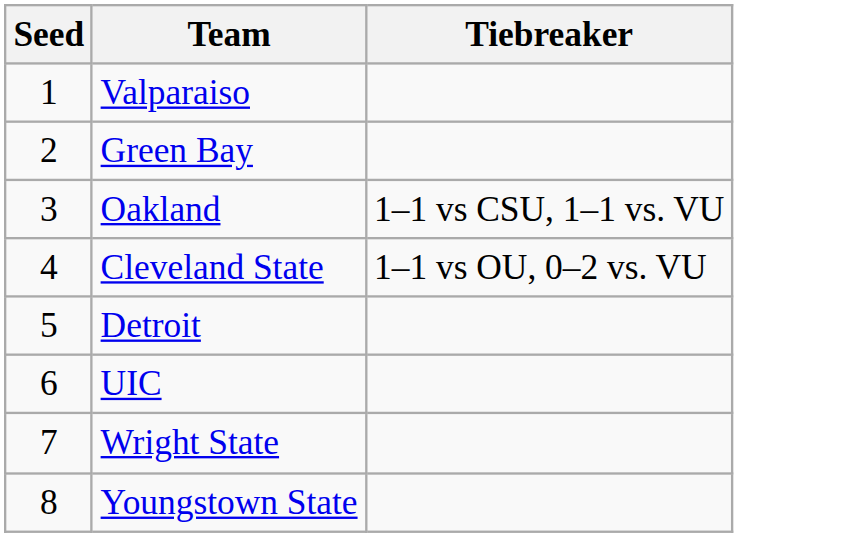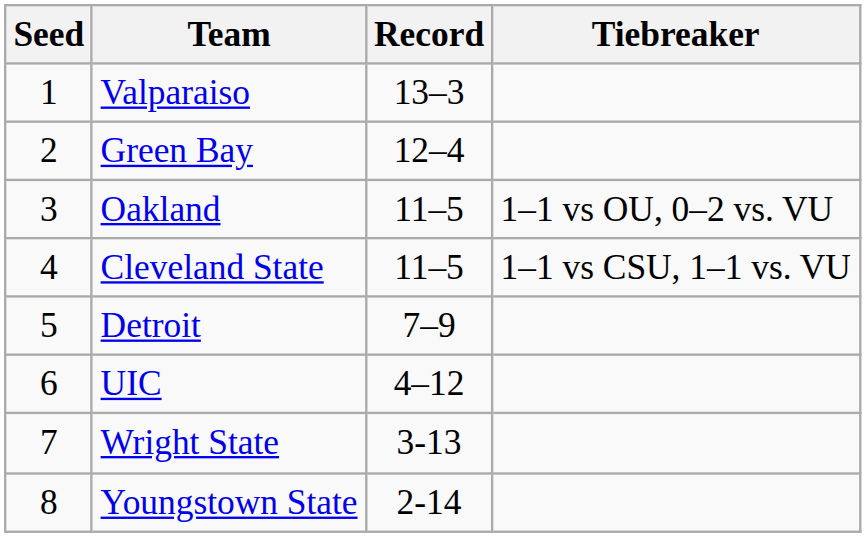+ column: Record | 13–3 | 12–4 | 11–5 | 11–5 | 7–9 | 4–12 | 3-13 | 2-14
Oakland | Tiebreaker: 1–1 vs CSU, 1–1 vs. VU -> 1–1 vs OU, 0–2 vs. VU
Cleveland State | Tiebreaker: 1–1 vs OU, 0–2 vs. VU -> 1–1 vs CSU, 1–1 vs. VU
